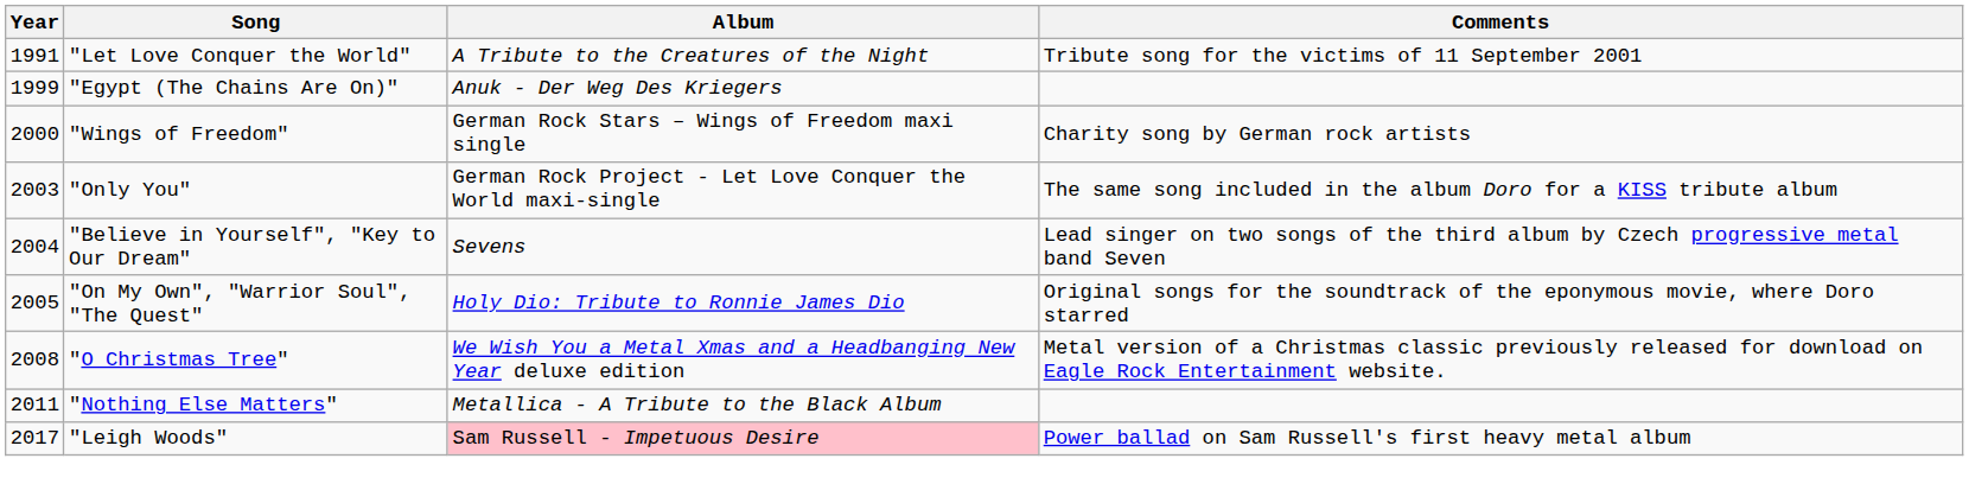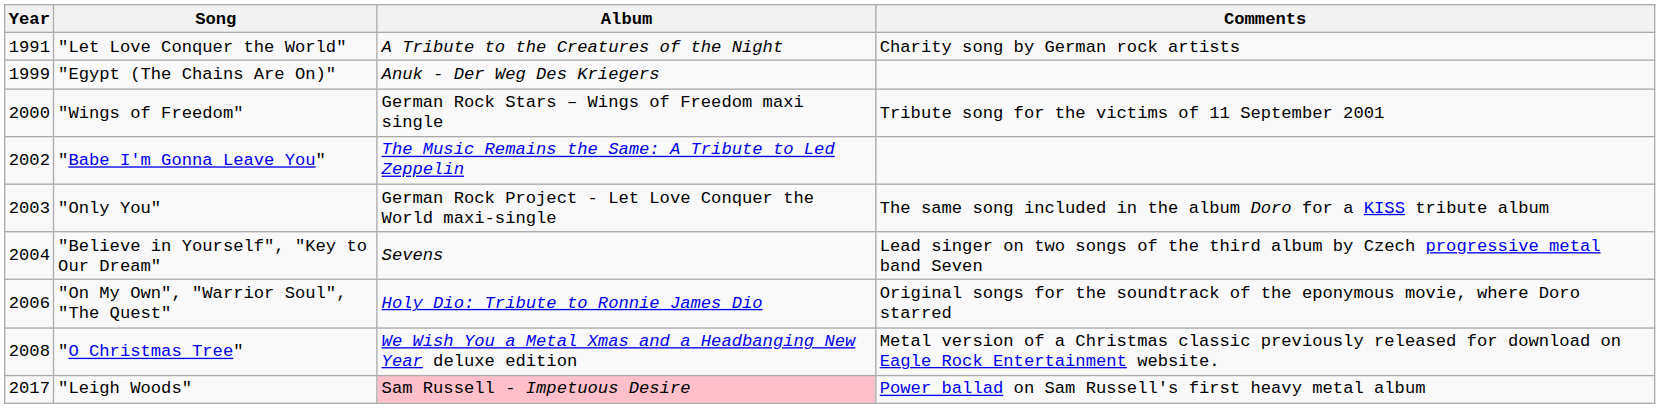"Let Love Conquer the World" | Comments: Tribute song for the victims of 11 September 2001 -> Charity song by German rock artists
"Wings of Freedom" | Comments: Charity song by German rock artists -> Tribute song for the victims of 11 September 2001
+ row: 2002 | "Babe I'm Gonna Leave You" | The Music Remains the Same: A Tribute to Led Zeppelin
"On My Own", "Warrior Soul", "The Quest" | Year: 2005 -> 2006
- row: 2011 | "Nothing Else Matters" | Metallica - A Tribute to the Black Album
